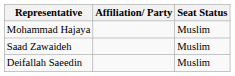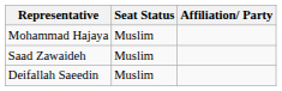columns swapped: Affiliation/ Party <-> Seat Status
